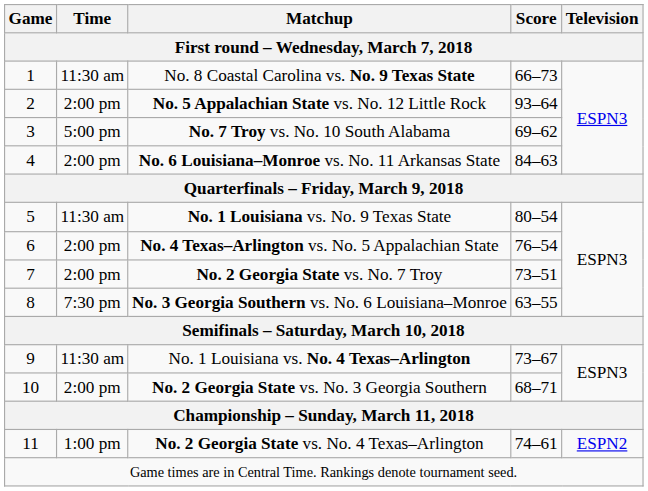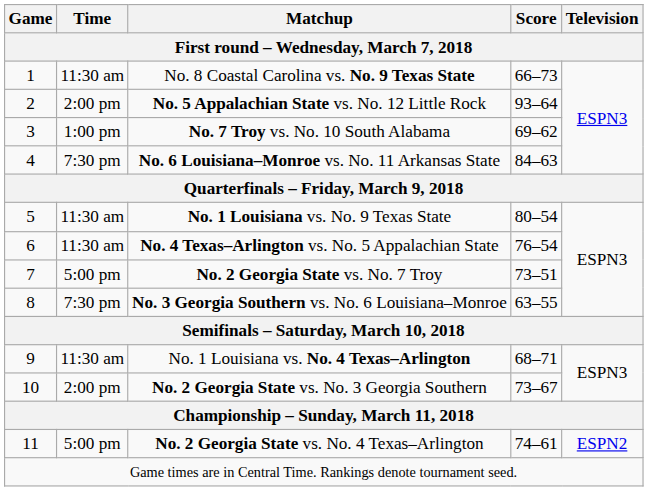No. 7 Troy vs. No. 10 South Alabama | Time: 5:00 pm -> 1:00 pm
No. 6 Louisiana–Monroe vs. No. 11 Arkansas State | Time: 2:00 pm -> 7:30 pm
No. 4 Texas–Arlington vs. No. 5 Appalachian State | Time: 2:00 pm -> 11:30 am
No. 2 Georgia State vs. No. 7 Troy | Time: 2:00 pm -> 5:00 pm
No. 1 Louisiana vs. No. 4 Texas–Arlington | Score: 73–67 -> 68–71
No. 2 Georgia State vs. No. 3 Georgia Southern | Score: 68–71 -> 73–67
No. 2 Georgia State vs. No. 4 Texas–Arlington | Time: 1:00 pm -> 5:00 pm
